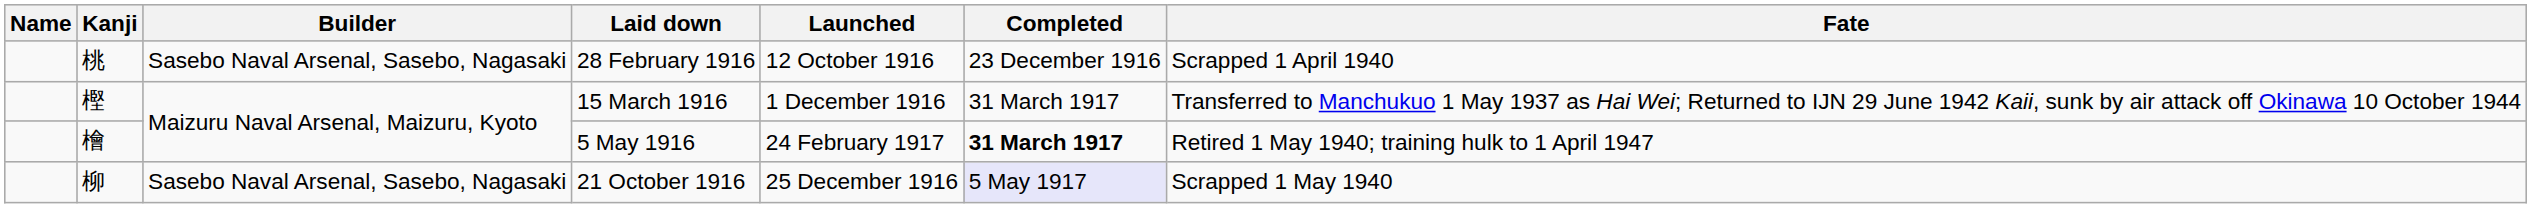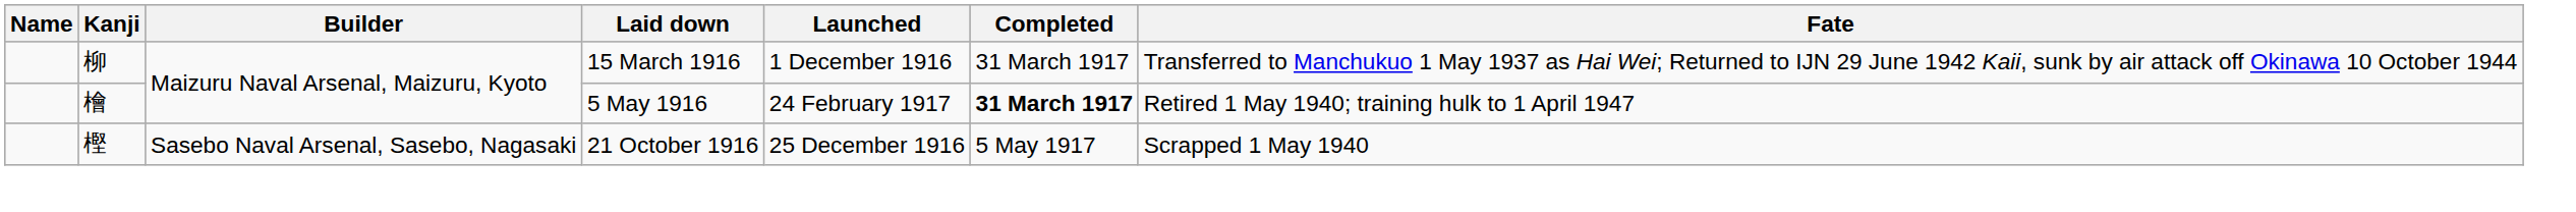- row: 桃 | Sasebo Naval Arsenal, Sasebo, Nagasaki | 28 February 1916 | 12 October 1916 | 23 December 1916 | Scrapped 1 April 1940
15 March 1916 | Kanji: 樫 -> 柳
21 October 1916 | Kanji: 柳 -> 樫
21 October 1916 | Completed: lavender background -> no background
